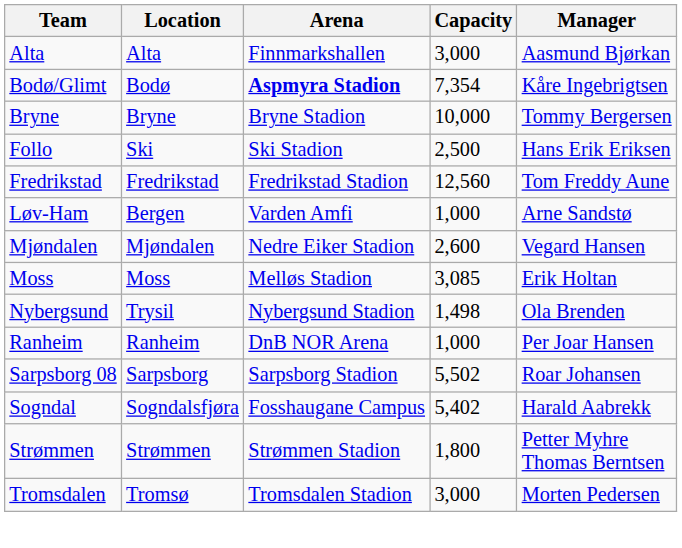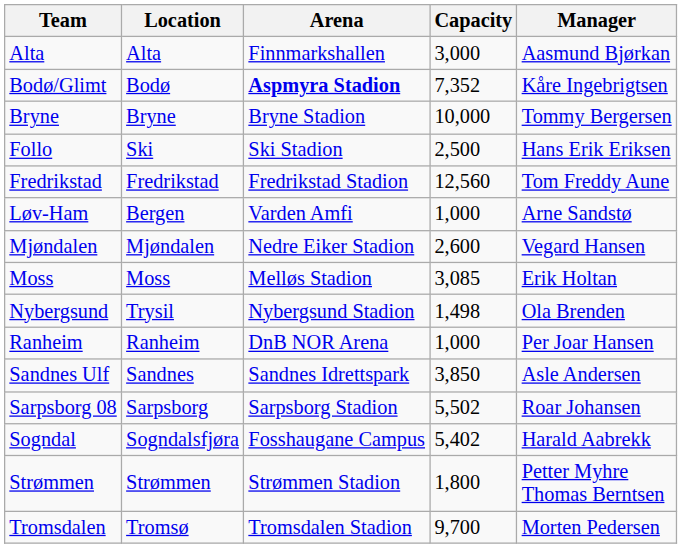Bodø/Glimt | Capacity: 7,354 -> 7,352
+ row: Sandnes Ulf | Sandnes | Sandnes Idrettspark | 3,850 | Asle Andersen
Tromsdalen | Capacity: 3,000 -> 9,700
